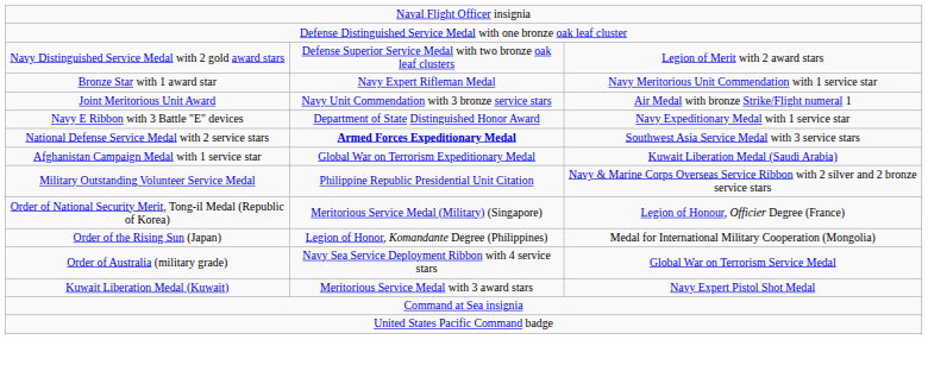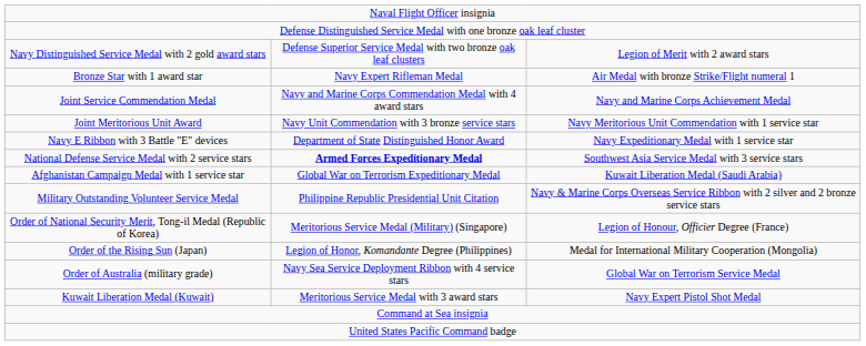Bronze Star with 1 award star | column 3: Navy Meritorious Unit Commendation with 1 service star -> Air Medal with bronze Strike/Flight numeral 1
+ row: Joint Service Commendation Medal | Navy and Marine Corps Commendation Medal with 4 award stars | Navy and Marine Corps Achievement Medal
Joint Meritorious Unit Award | column 3: Air Medal with bronze Strike/Flight numeral 1 -> Navy Meritorious Unit Commendation with 1 service star
